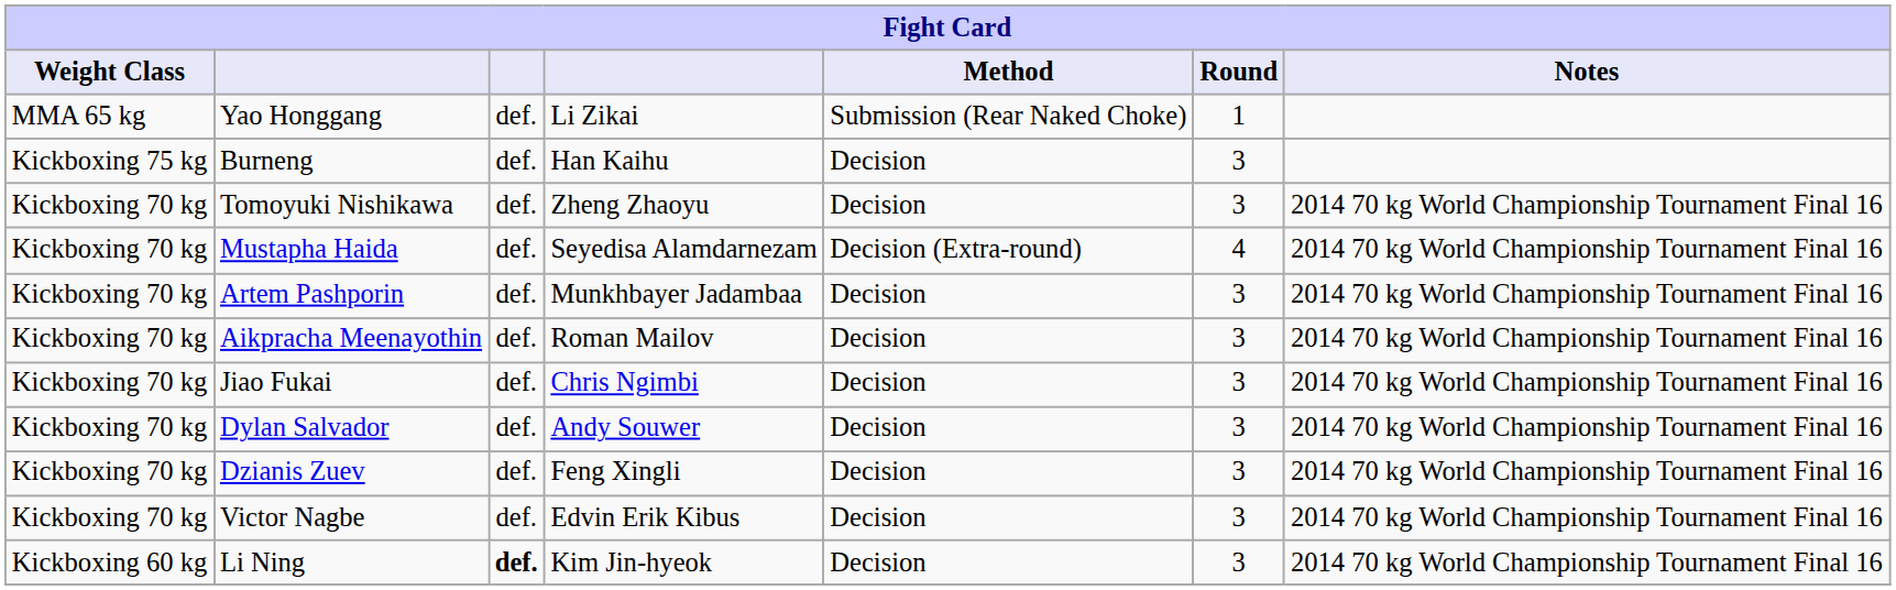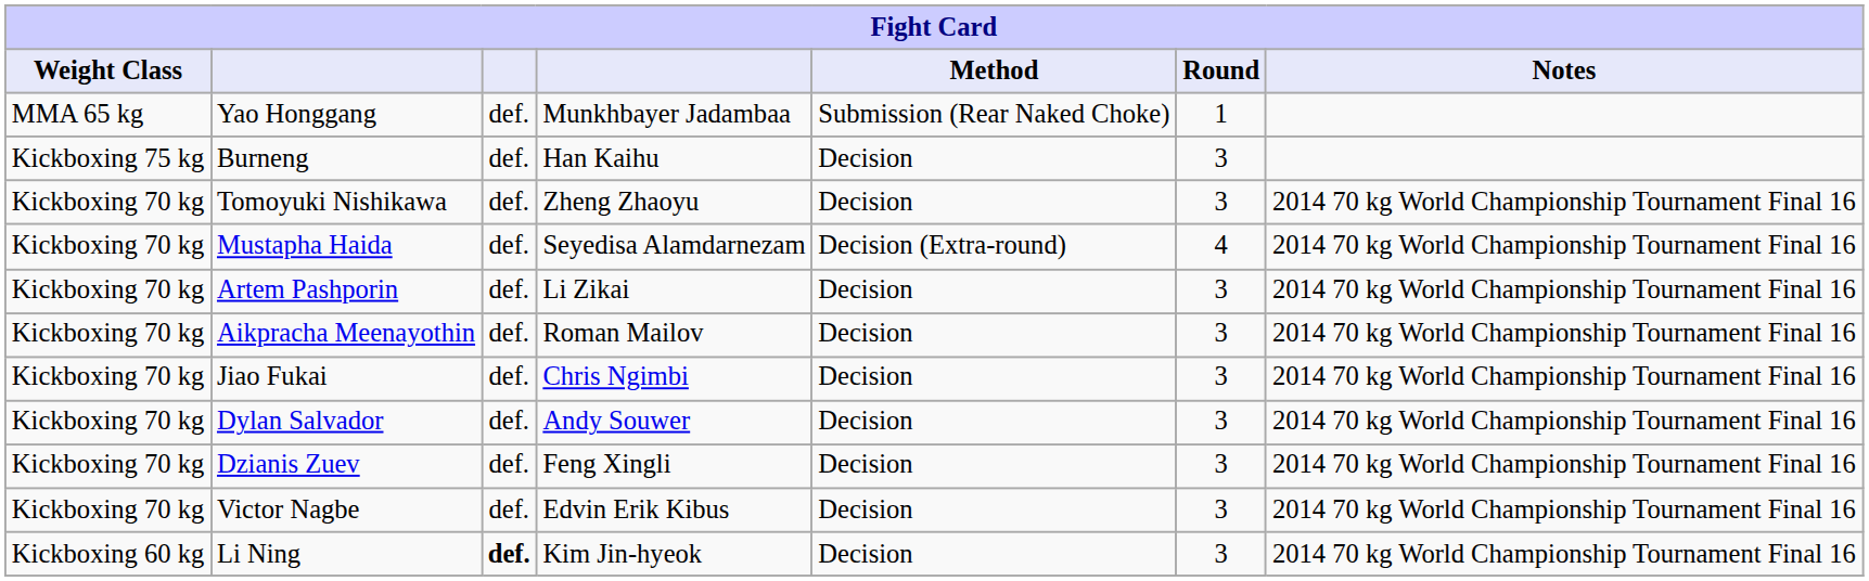Yao Honggang | column 4: Li Zikai -> Munkhbayer Jadambaa
Artem Pashporin | column 4: Munkhbayer Jadambaa -> Li Zikai
